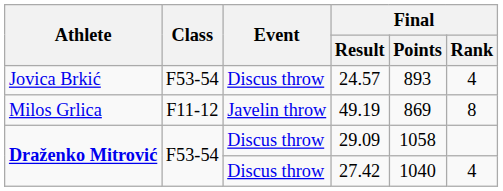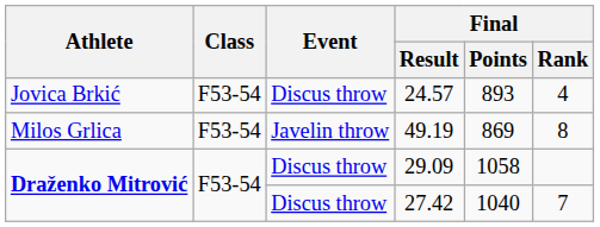49.19 | Class: F11-12 -> F53-54
27.42 | Final / Rank: 4 -> 7
